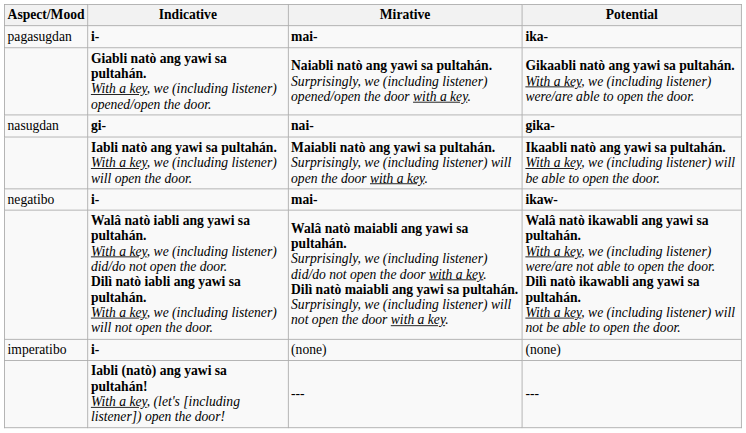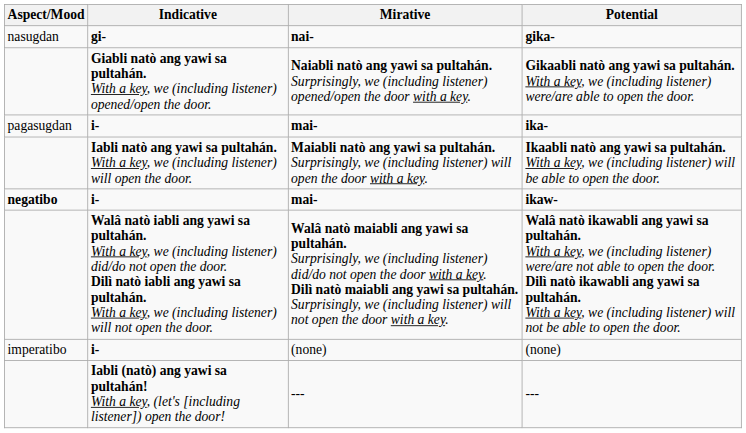rows swapped: gika- <-> ika-
ikaw- | Aspect/Mood: normal -> bold
